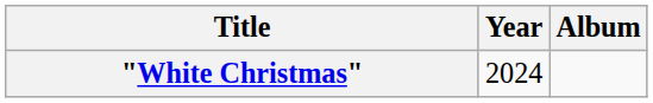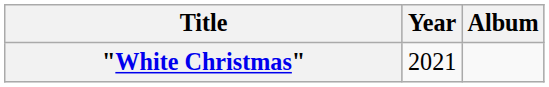"White Christmas" | Year: 2024 -> 2021
